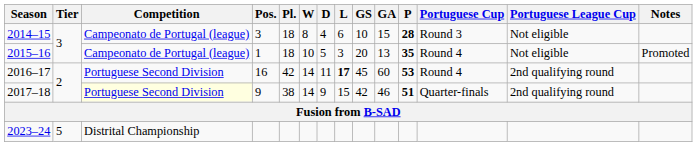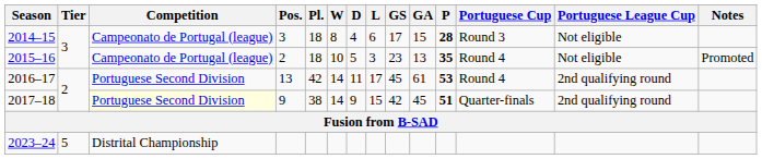2014–15 | GS: 10 -> 17
2015–16 | Pos.: 1 -> 2
2015–16 | GS: 20 -> 23
2016–17 | Pos.: 16 -> 13
2016–17 | L: bold -> normal
2016–17 | GA: 60 -> 61
2017–18 | GA: 46 -> 45
